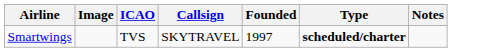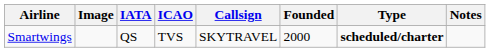+ column: IATA | QS
Smartwings | Founded: 1997 -> 2000
